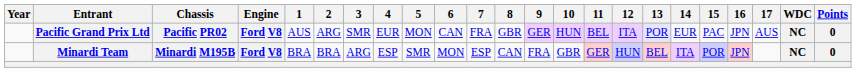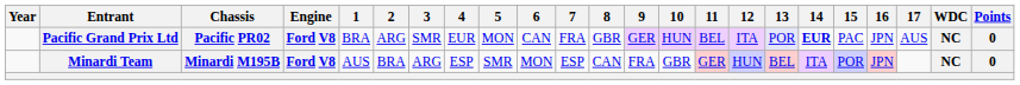Pacific Grand Prix Ltd | 1: AUS -> BRA
Pacific Grand Prix Ltd | 14: normal -> bold
Minardi Team | 1: BRA -> AUS
